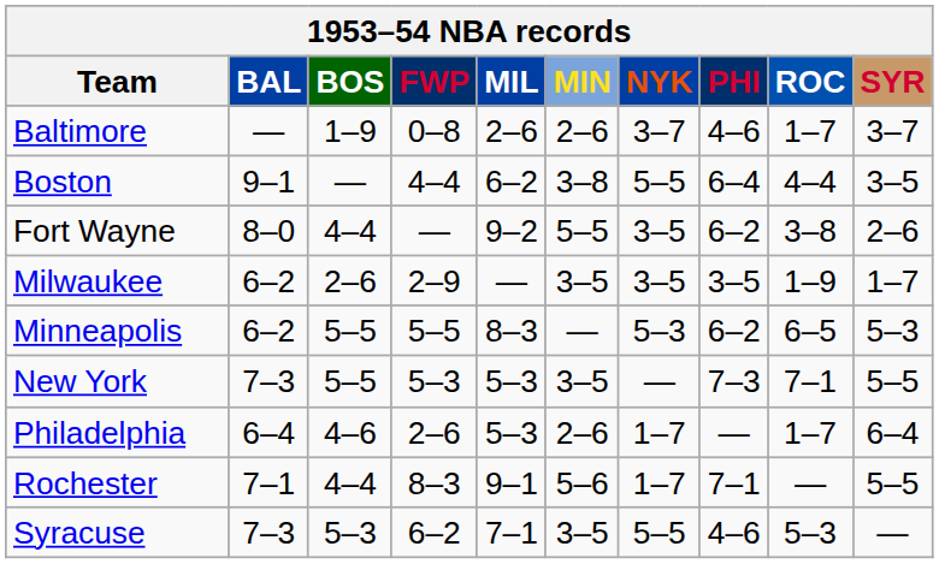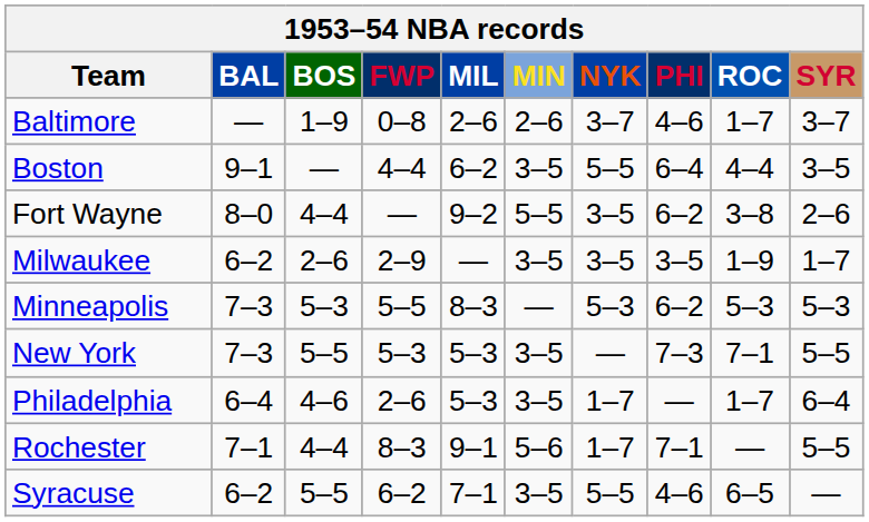Boston | MIN: 3–8 -> 3–5
Minneapolis | BAL: 6–2 -> 7–3
Minneapolis | BOS: 5–5 -> 5–3
Minneapolis | ROC: 6–5 -> 5–3
Philadelphia | MIN: 2–6 -> 3–5
Syracuse | BAL: 7–3 -> 6–2
Syracuse | BOS: 5–3 -> 5–5
Syracuse | ROC: 5–3 -> 6–5
